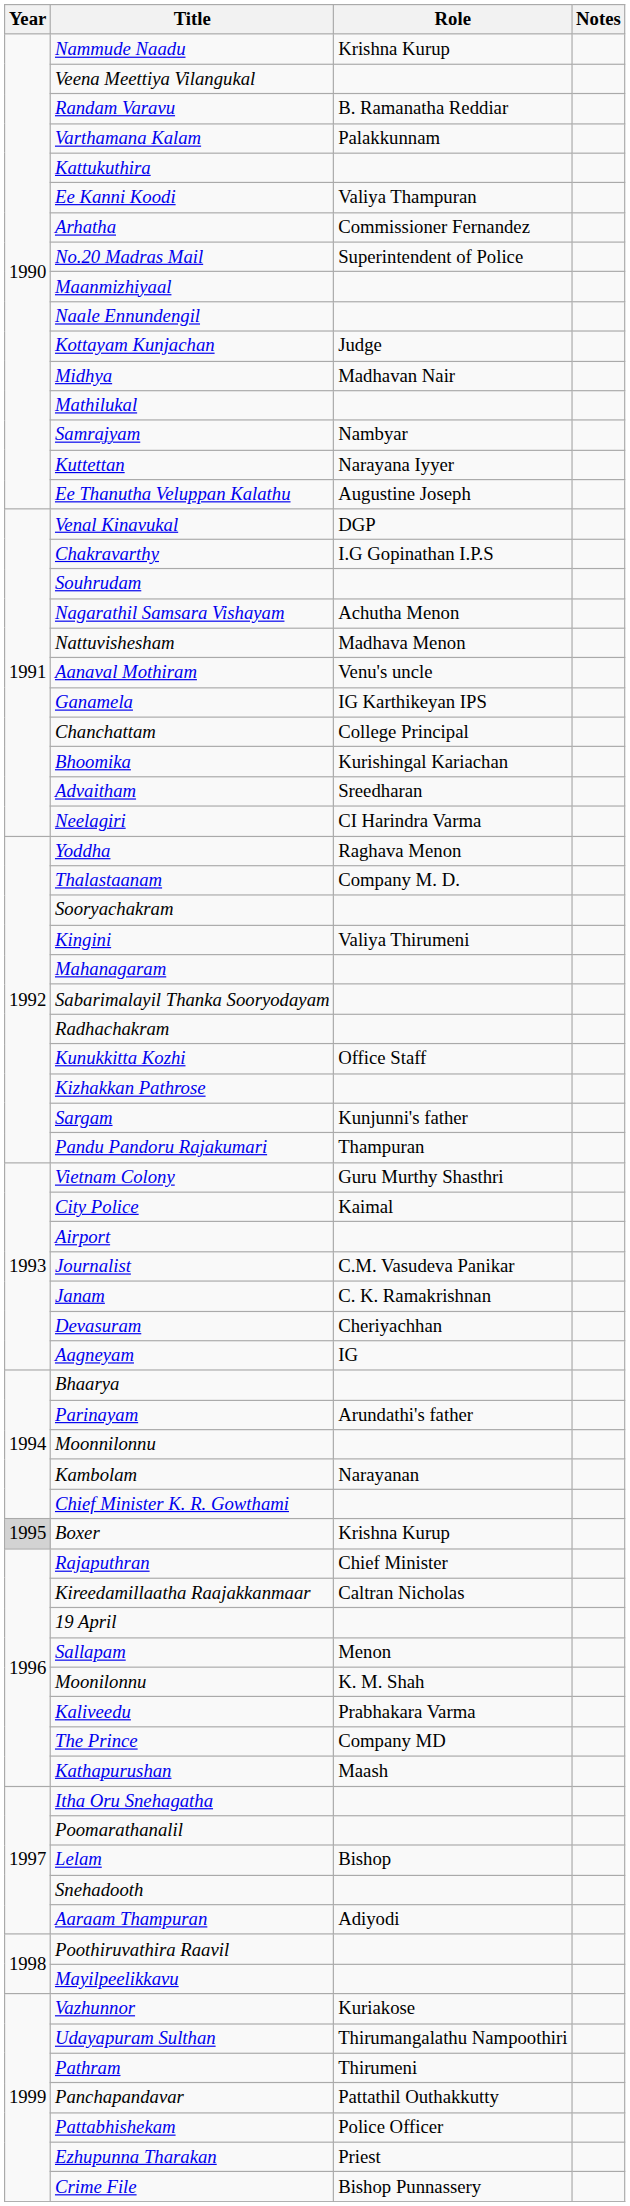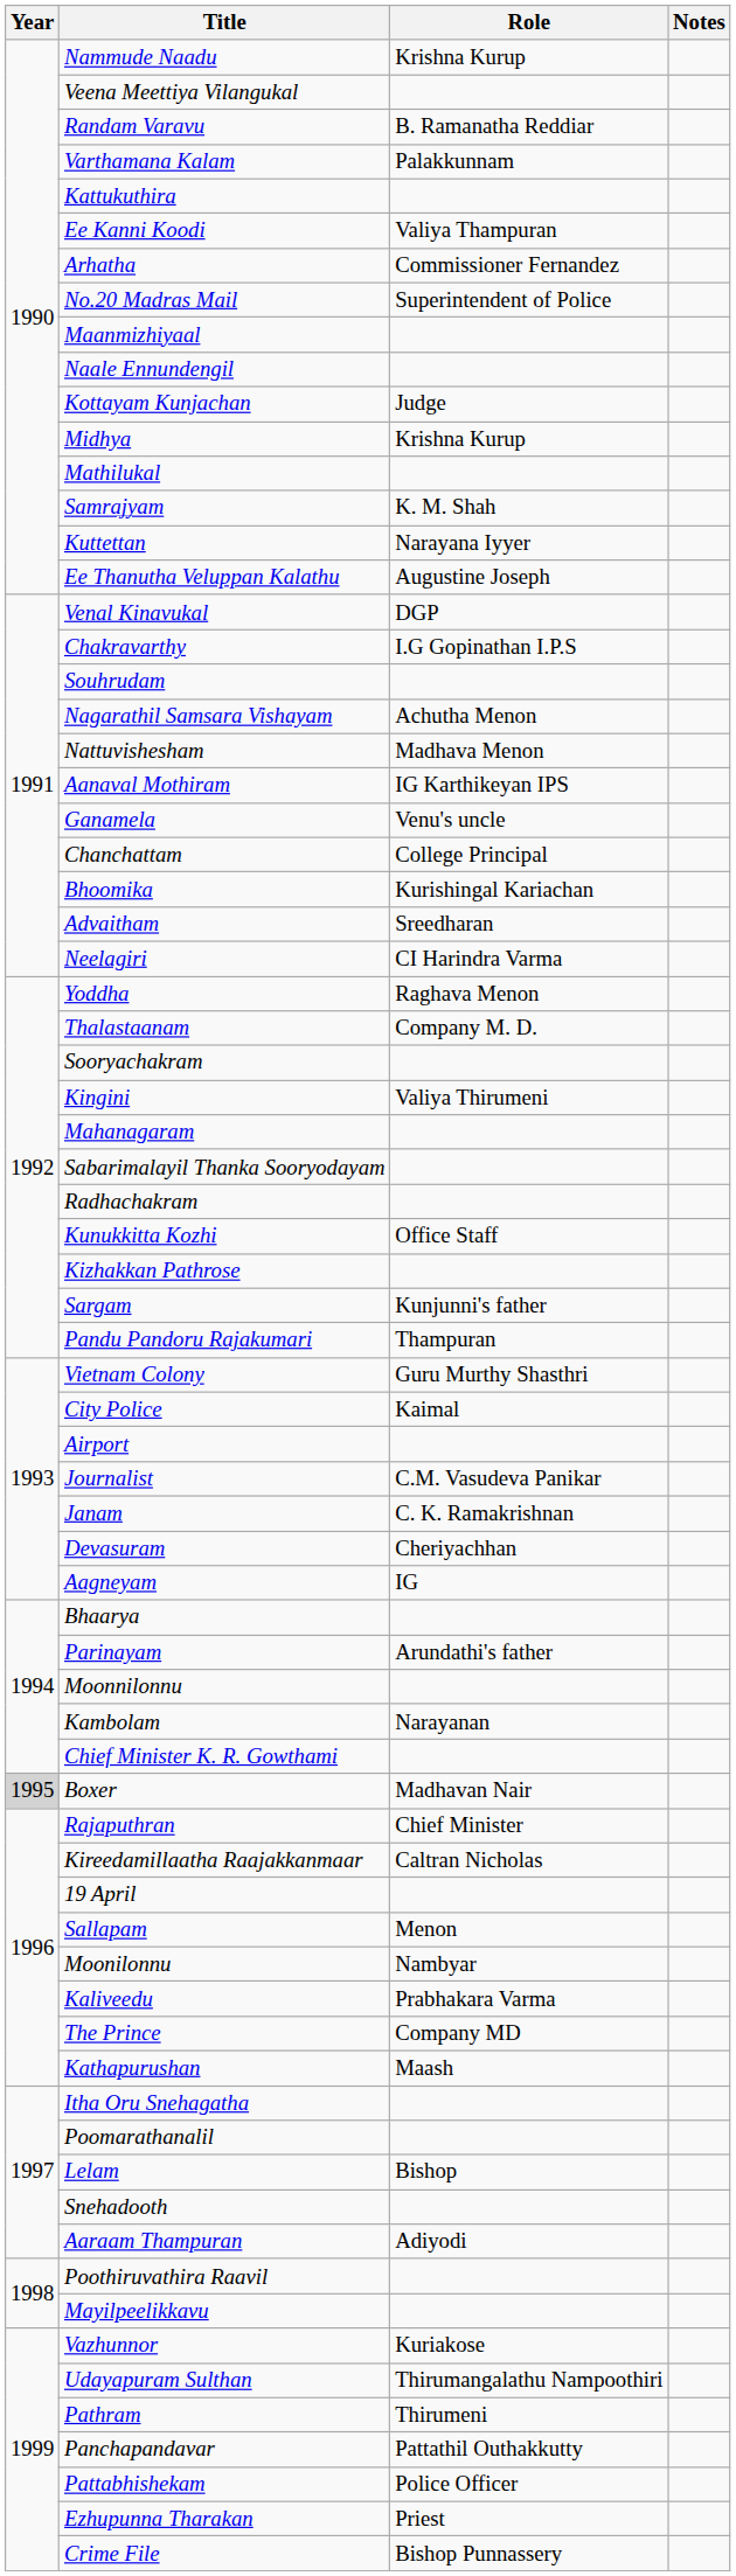Midhya | Role: Madhavan Nair -> Krishna Kurup
Samrajyam | Role: Nambyar -> K. M. Shah
Aanaval Mothiram | Role: Venu's uncle -> IG Karthikeyan IPS
Ganamela | Role: IG Karthikeyan IPS -> Venu's uncle
Boxer | Role: Krishna Kurup -> Madhavan Nair
Moonilonnu | Role: K. M. Shah -> Nambyar
